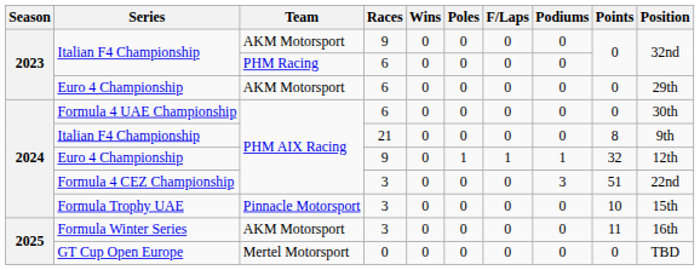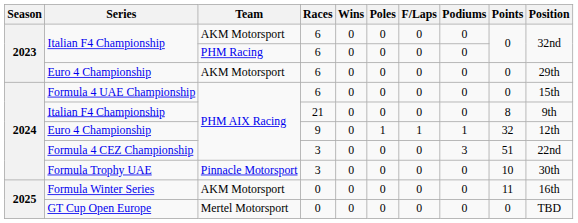Italian F4 Championship / AKM Motorsport | Races: 9 -> 6
Formula 4 UAE Championship | Position: 30th -> 15th
Formula Trophy UAE | Position: 15th -> 30th
Formula Winter Series | Races: 3 -> 0
